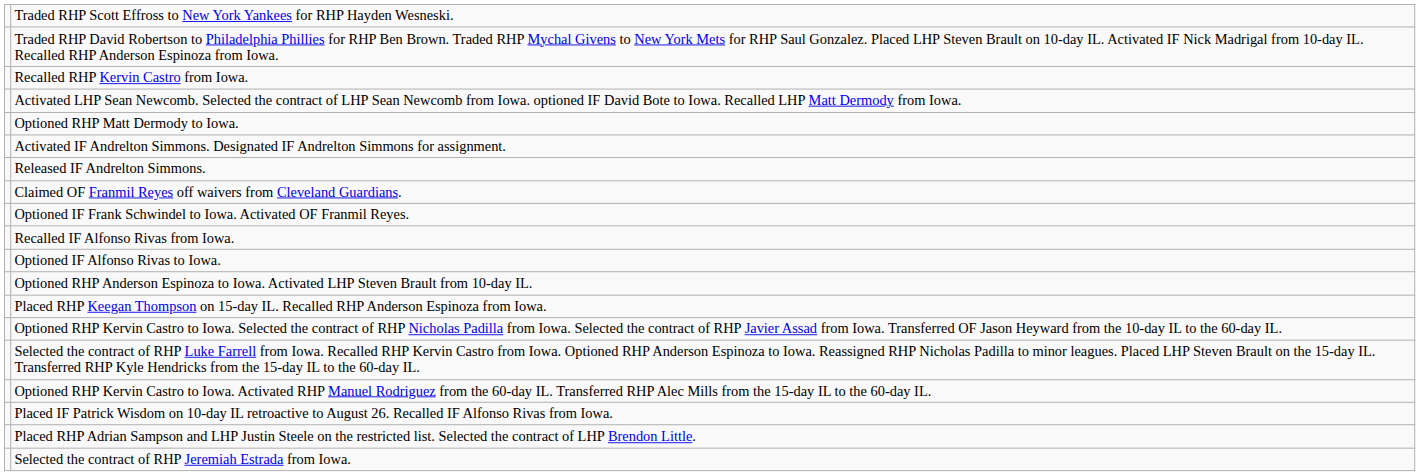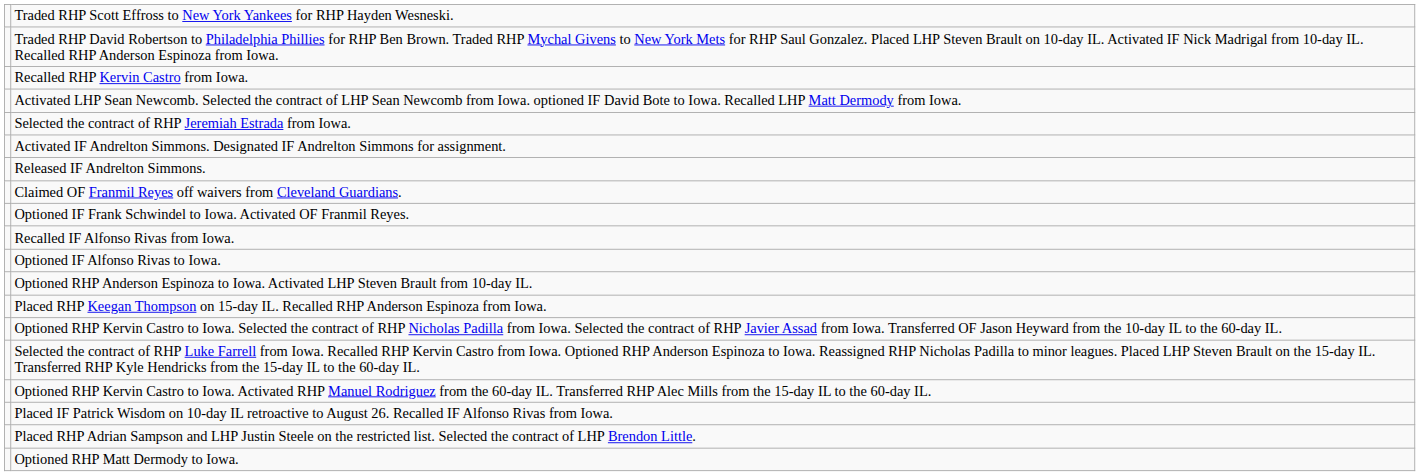rows swapped: Optioned RHP Matt Dermody to Iowa. <-> Selected the contract of RHP Jeremiah Estrada from Iowa.
